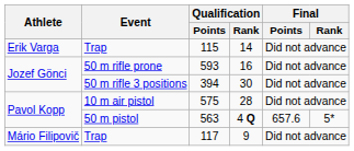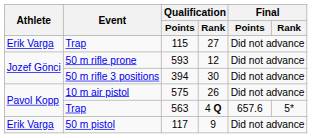115 | Qualification / Rank: 14 -> 27
593 | Qualification / Rank: 16 -> 12
575 | Qualification / Rank: 28 -> 26
563 | Event: 50 m pistol -> Trap
117 | Athlete: Mário Filipovič -> Erik Varga
117 | Event: Trap -> 50 m pistol
